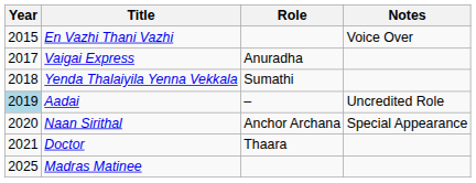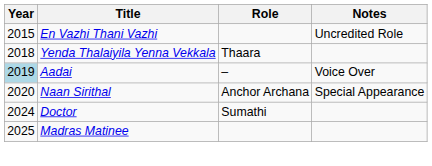En Vazhi Thani Vazhi | Notes: Voice Over -> Uncredited Role
- row: 2017 | Vaigai Express | Anuradha
Yenda Thalaiyila Yenna Vekkala | Role: Sumathi -> Thaara
Aadai | Notes: Uncredited Role -> Voice Over
Doctor | Year: 2021 -> 2024
Doctor | Role: Thaara -> Sumathi
